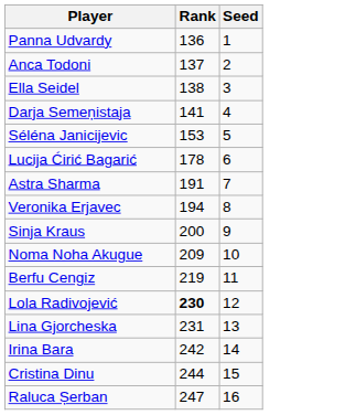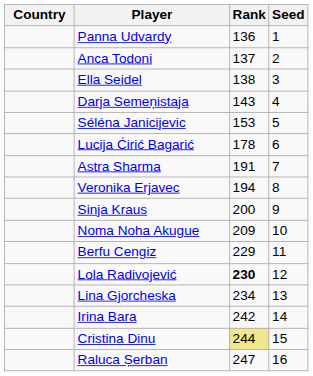+ column: Country
Darja Semeņistaja | Rank: 141 -> 143
Berfu Cengiz | Rank: 219 -> 229
Lina Gjorcheska | Rank: 231 -> 234
Cristina Dinu | Rank: no background -> khaki background
